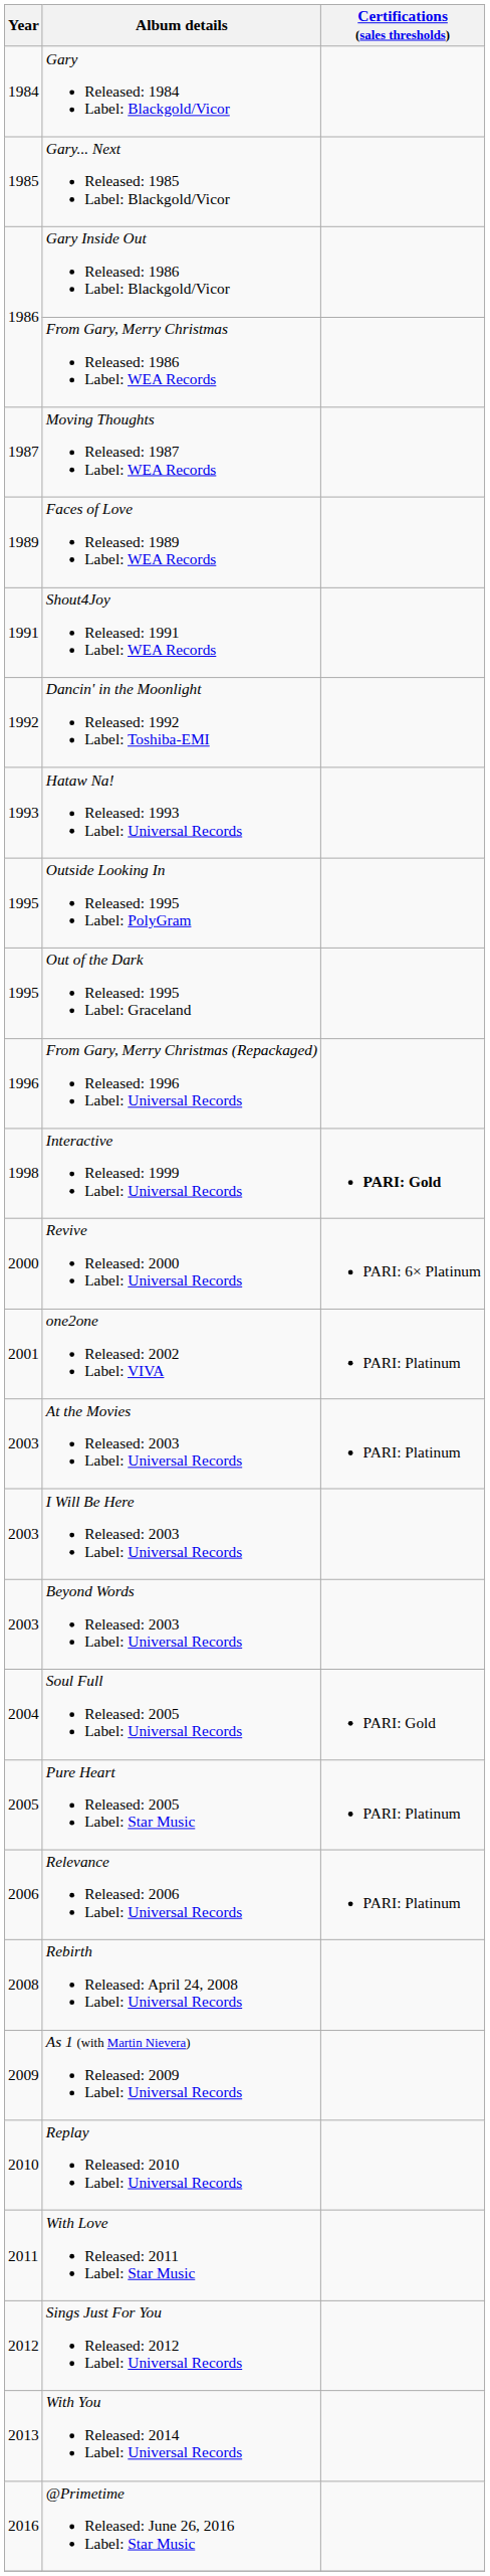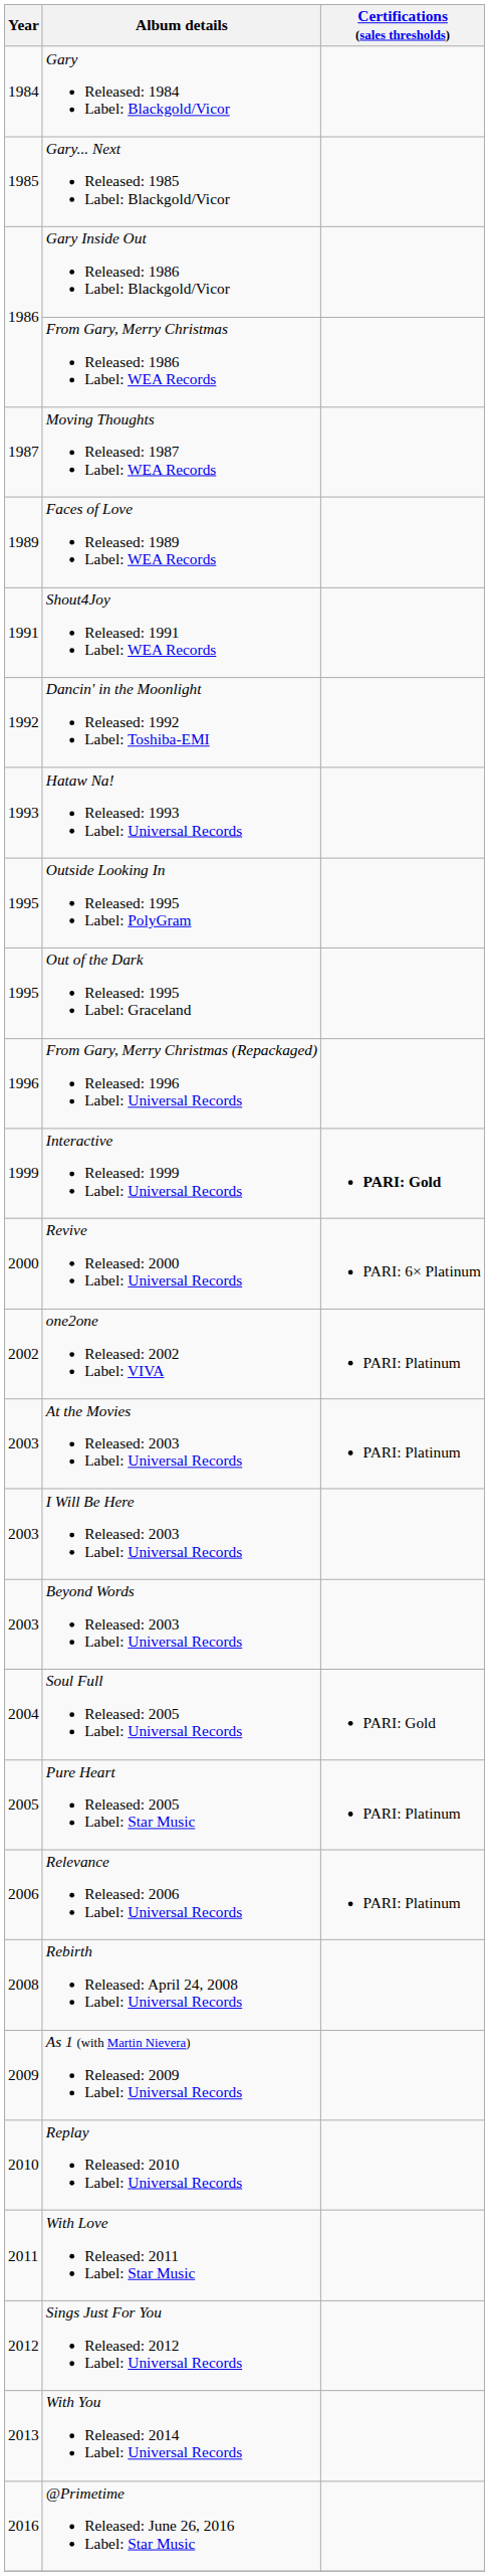Interactive Released: 1999 Label: Universal Records | Year: 1998 -> 1999
one2one Released: 2002 Label: VIVA | Year: 2001 -> 2002
